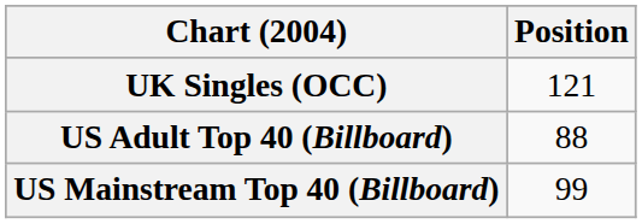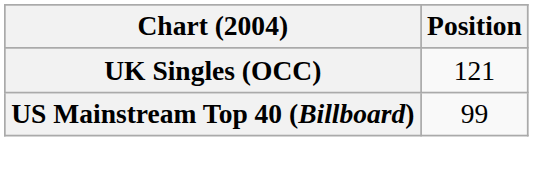- row: US Adult Top 40 (Billboard) | 88
